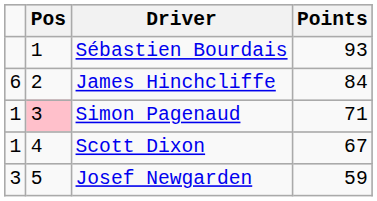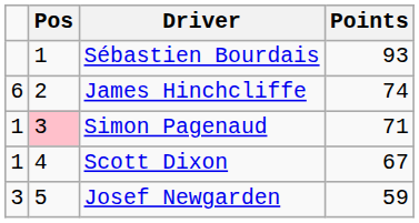James Hinchcliffe | Points: 84 -> 74
